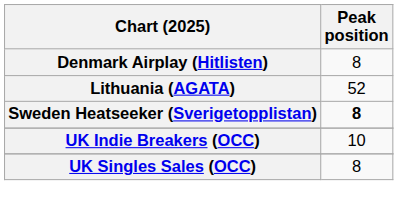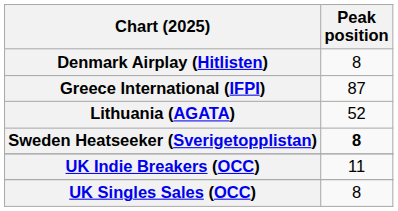+ row: Greece International (IFPI) | 87
UK Indie Breakers (OCC) | Peak position: 10 -> 11
